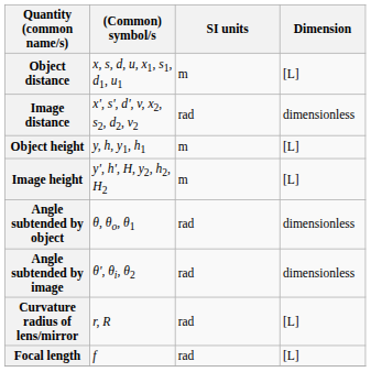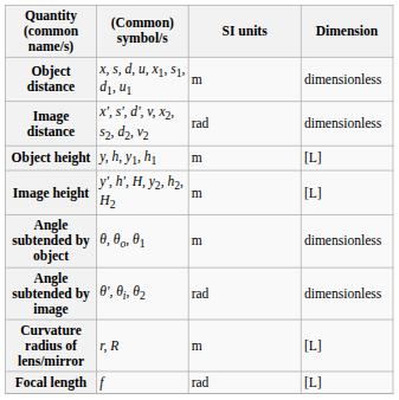Object distance | Dimension: [L] -> dimensionless
Angle subtended by object | SI units: rad -> m
Curvature radius of lens/mirror | SI units: rad -> m
